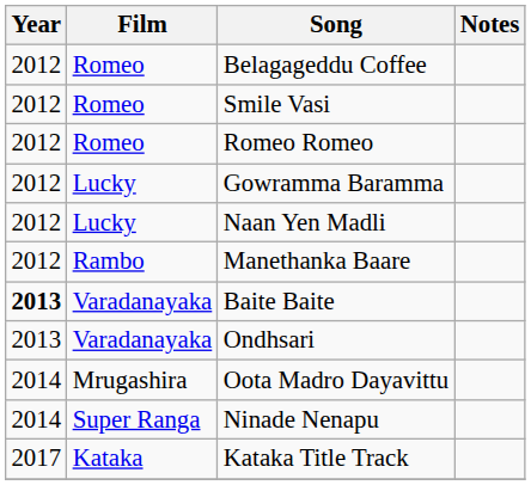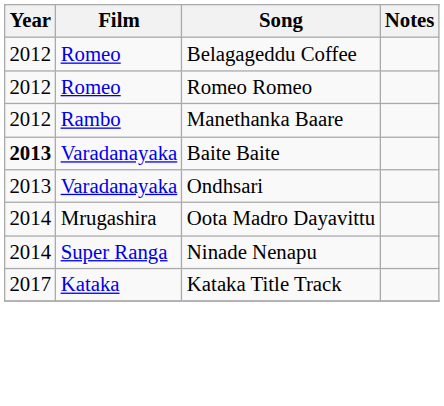- row: 2012 | Romeo | Smile Vasi
- row: 2012 | Lucky | Gowramma Baramma
- row: 2012 | Lucky | Naan Yen Madli
